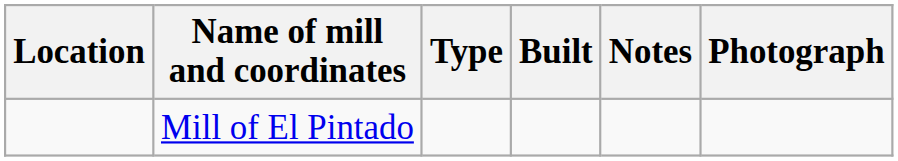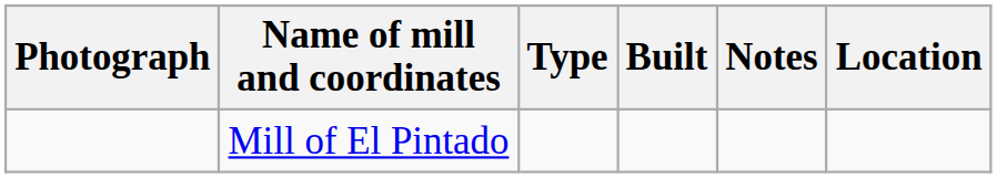columns swapped: Location <-> Photograph
